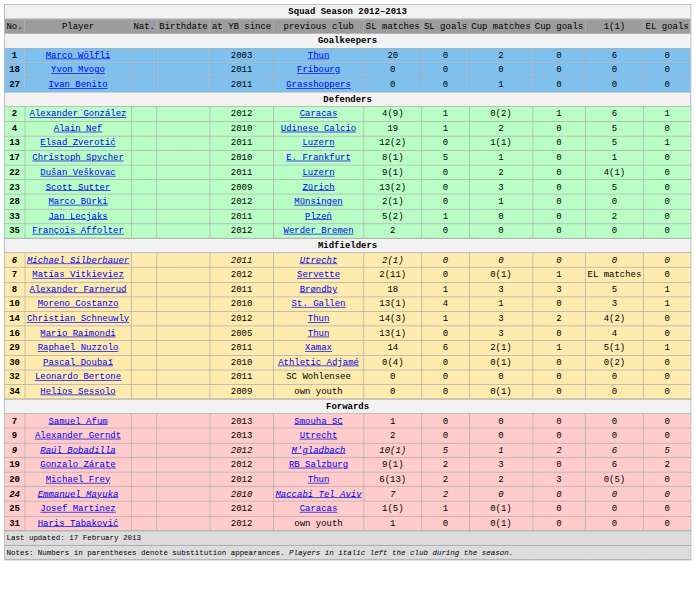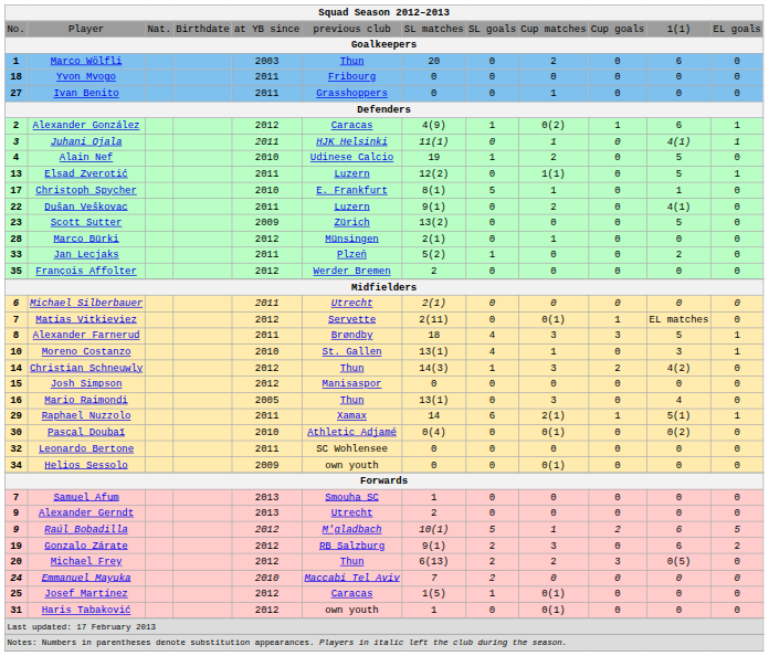+ row: 3 | Juhani Ojala | 2011 | HJK Helsinki | 11(1) | 0 | 1 | 0 | 4(1) | 1
Scott Sutter | column 9: 3 -> 0
Alexander Farnerud | column 8: 1 -> 4
+ row: 15 | Josh Simpson | 2012 | Manisaspor | 0 | 0 | 0 | 0 | 0 | 0
